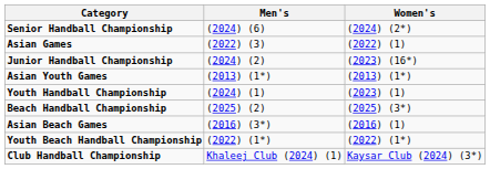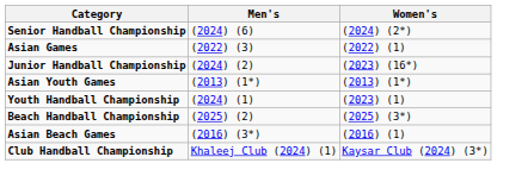- row: Youth Beach Handball Championship | (2022) (1*) | (2022) (1*)
